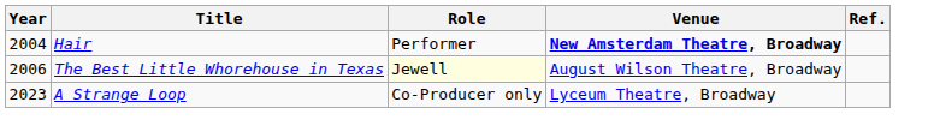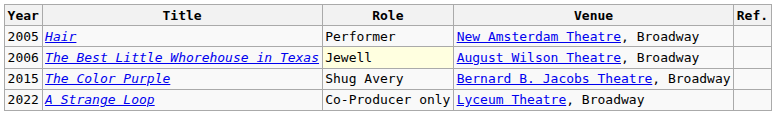Hair | Year: 2004 -> 2005
Hair | Venue: bold -> normal
+ row: 2015 | The Color Purple | Shug Avery | Bernard B. Jacobs Theatre, Broadway
A Strange Loop | Year: 2023 -> 2022
